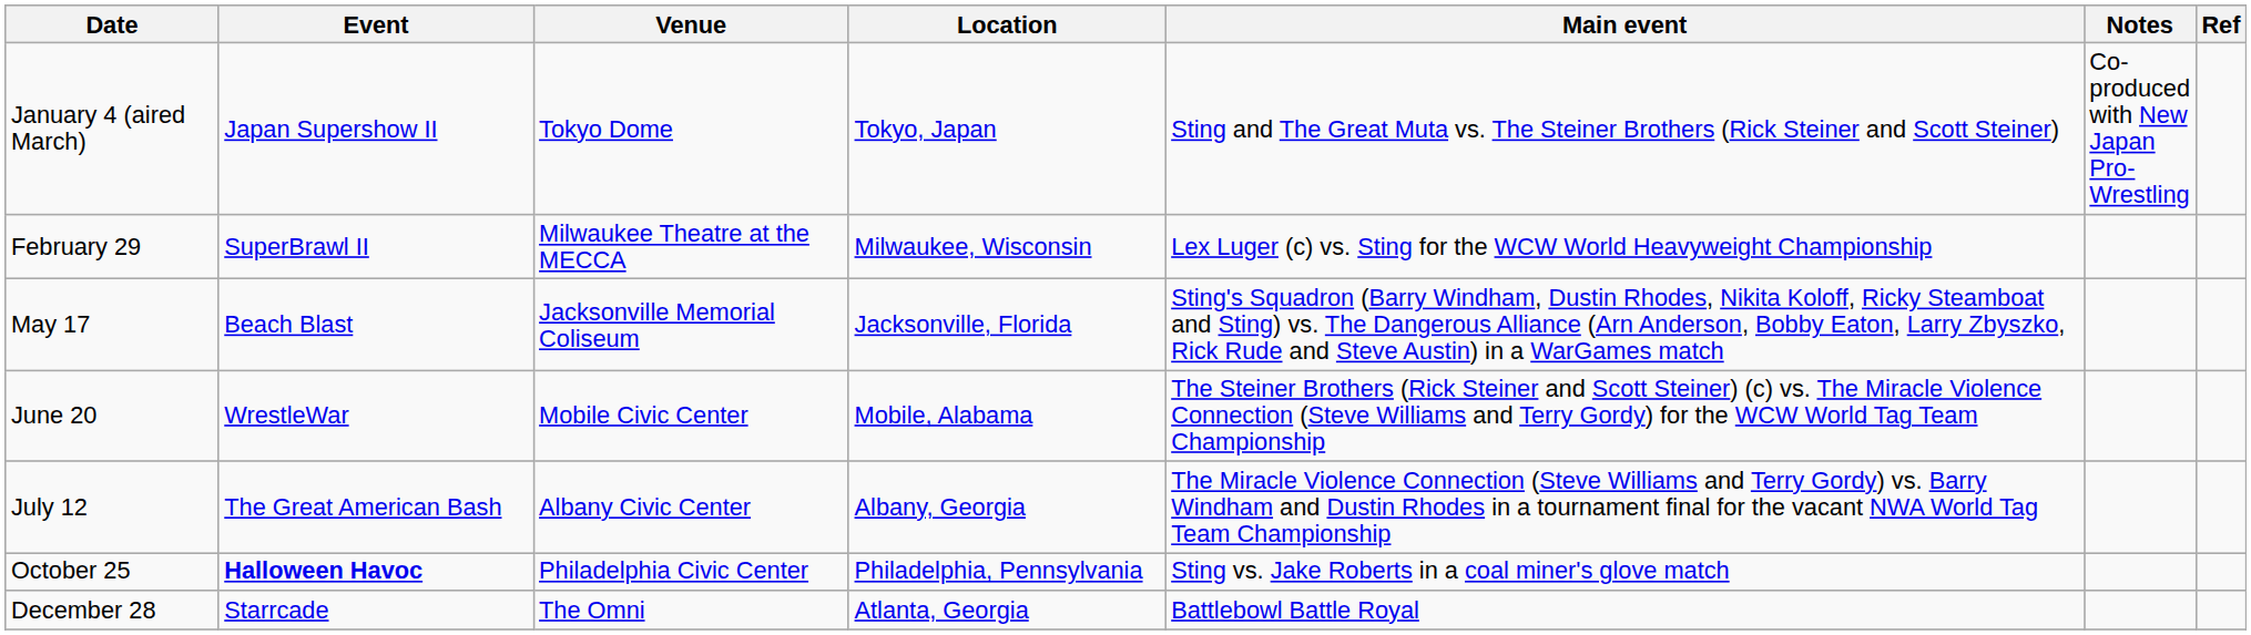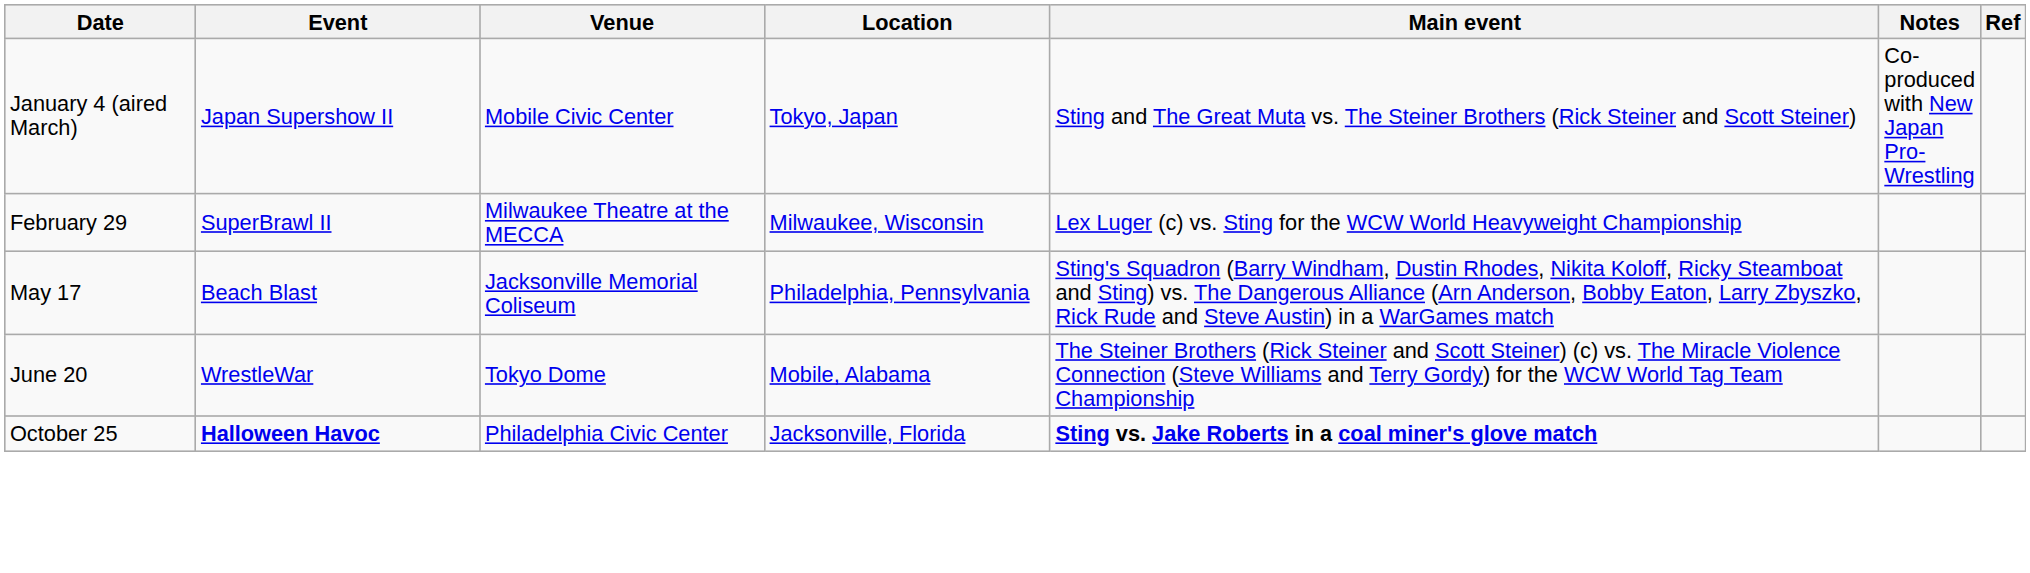January 4 (aired March) | Venue: Tokyo Dome -> Mobile Civic Center
May 17 | Location: Jacksonville, Florida -> Philadelphia, Pennsylvania
June 20 | Venue: Mobile Civic Center -> Tokyo Dome
- row: July 12 | The Great American Bash | Albany Civic Center | Albany, Georgia | The Miracle Violence Connection (Steve Williams and Terry Gordy) vs. Barry Windham and Dustin Rhodes in a tournament final for the vacant NWA World Tag Team Championship
October 25 | Location: Philadelphia, Pennsylvania -> Jacksonville, Florida
October 25 | Main event: normal -> bold
- row: December 28 | Starrcade | The Omni | Atlanta, Georgia | Battlebowl Battle Royal
